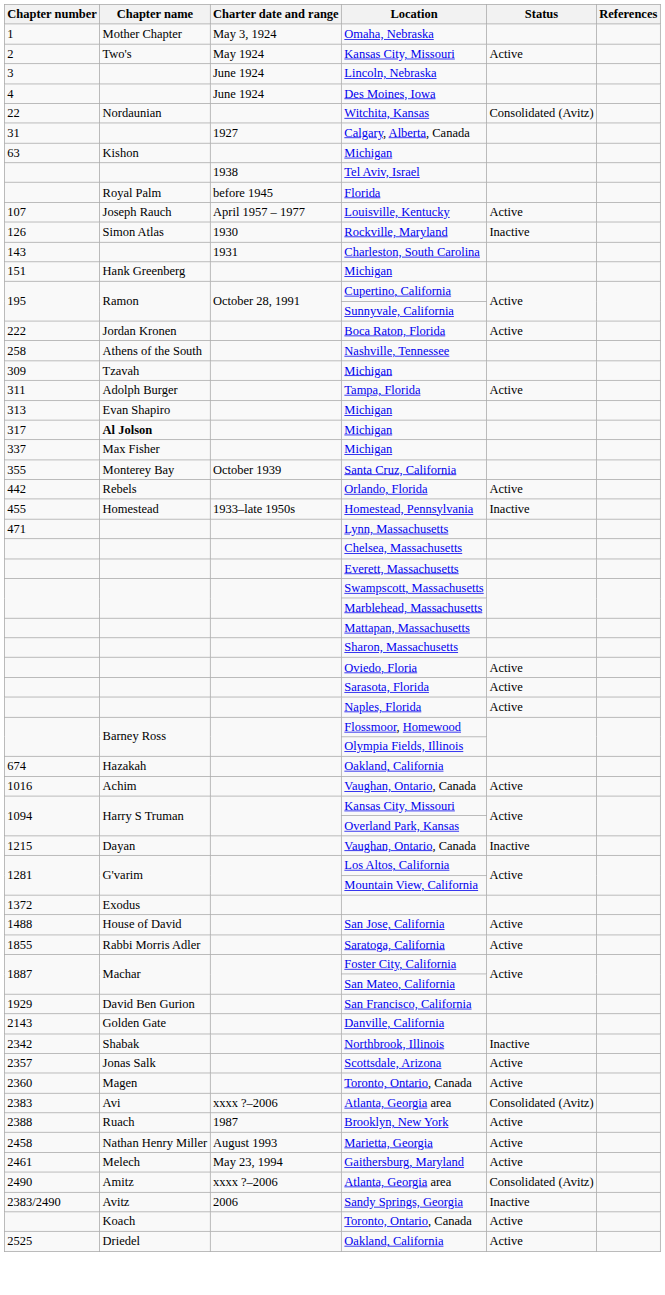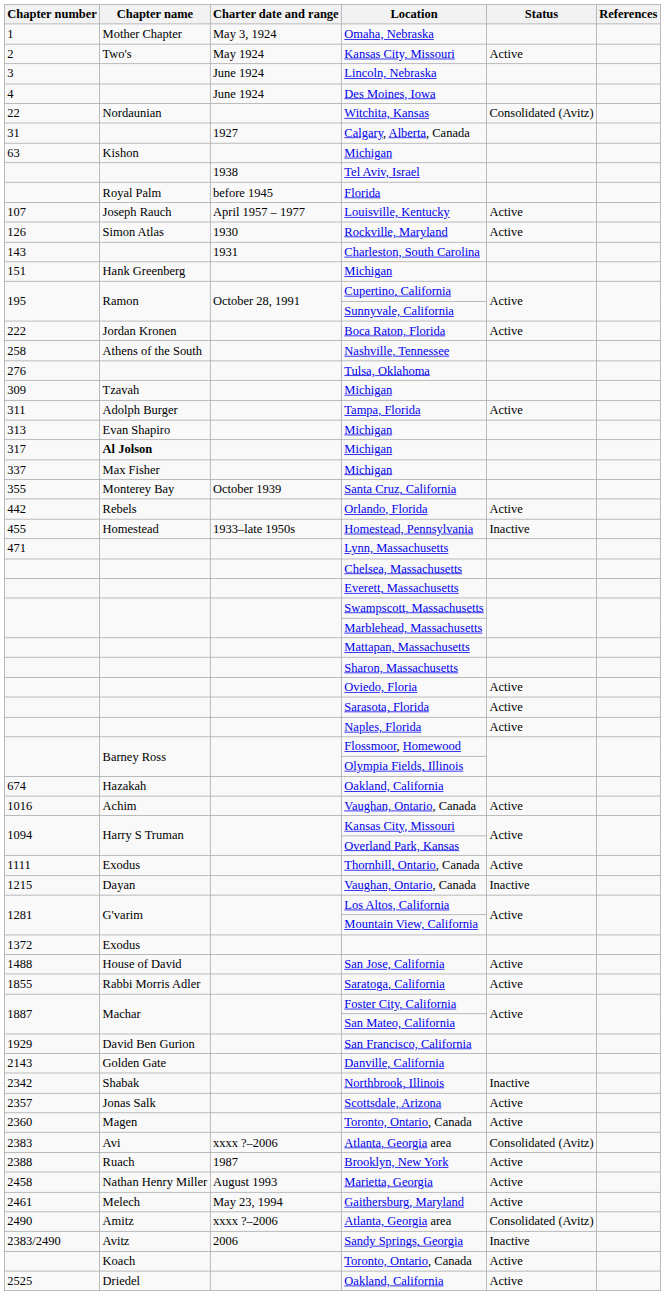Rockville, Maryland | Status: Inactive -> Active
+ row: 276 | Tulsa, Oklahoma
+ row: 1111 | Exodus | Thornhill, Ontario, Canada | Active
